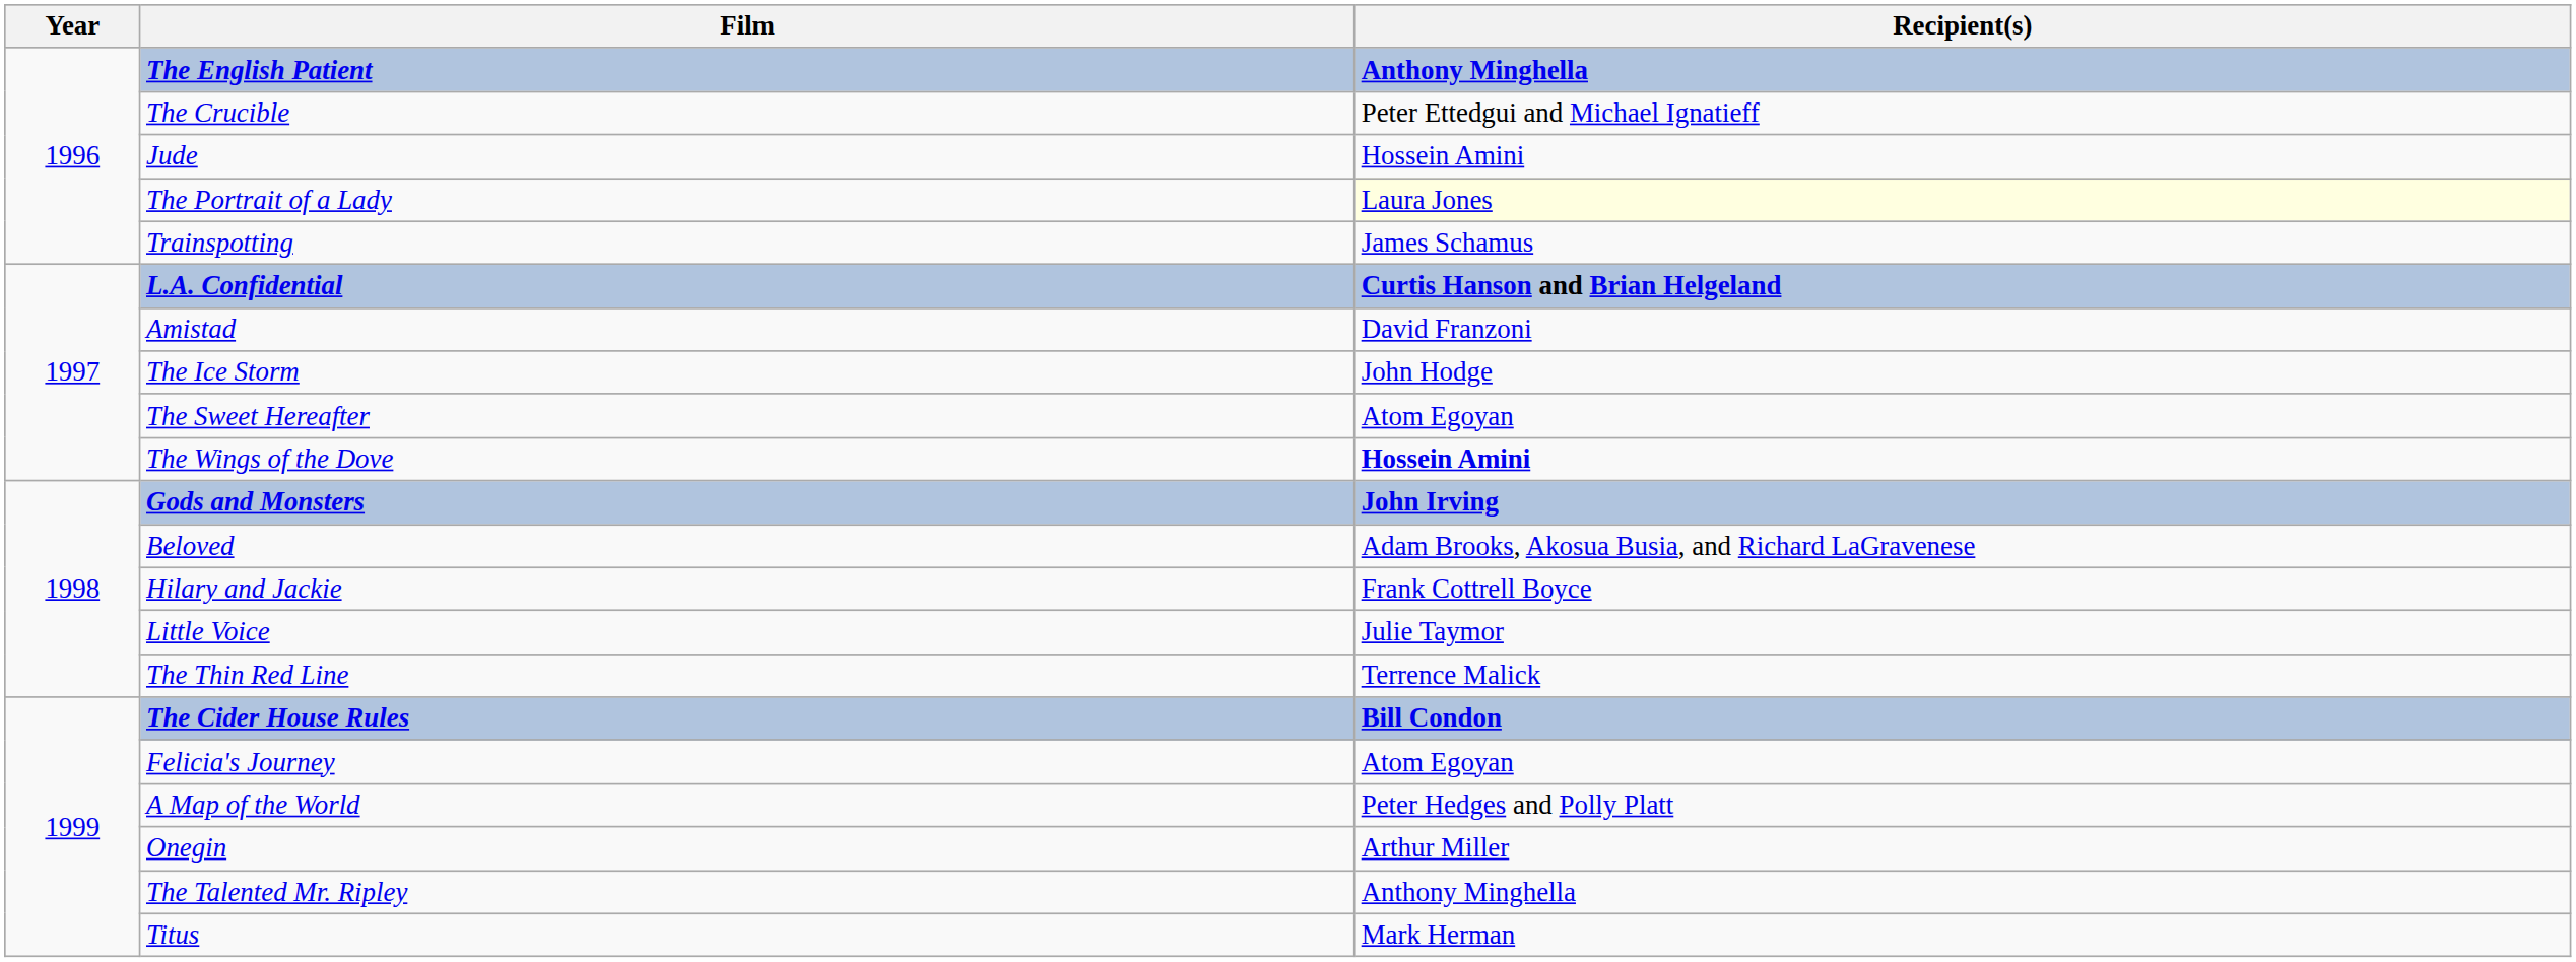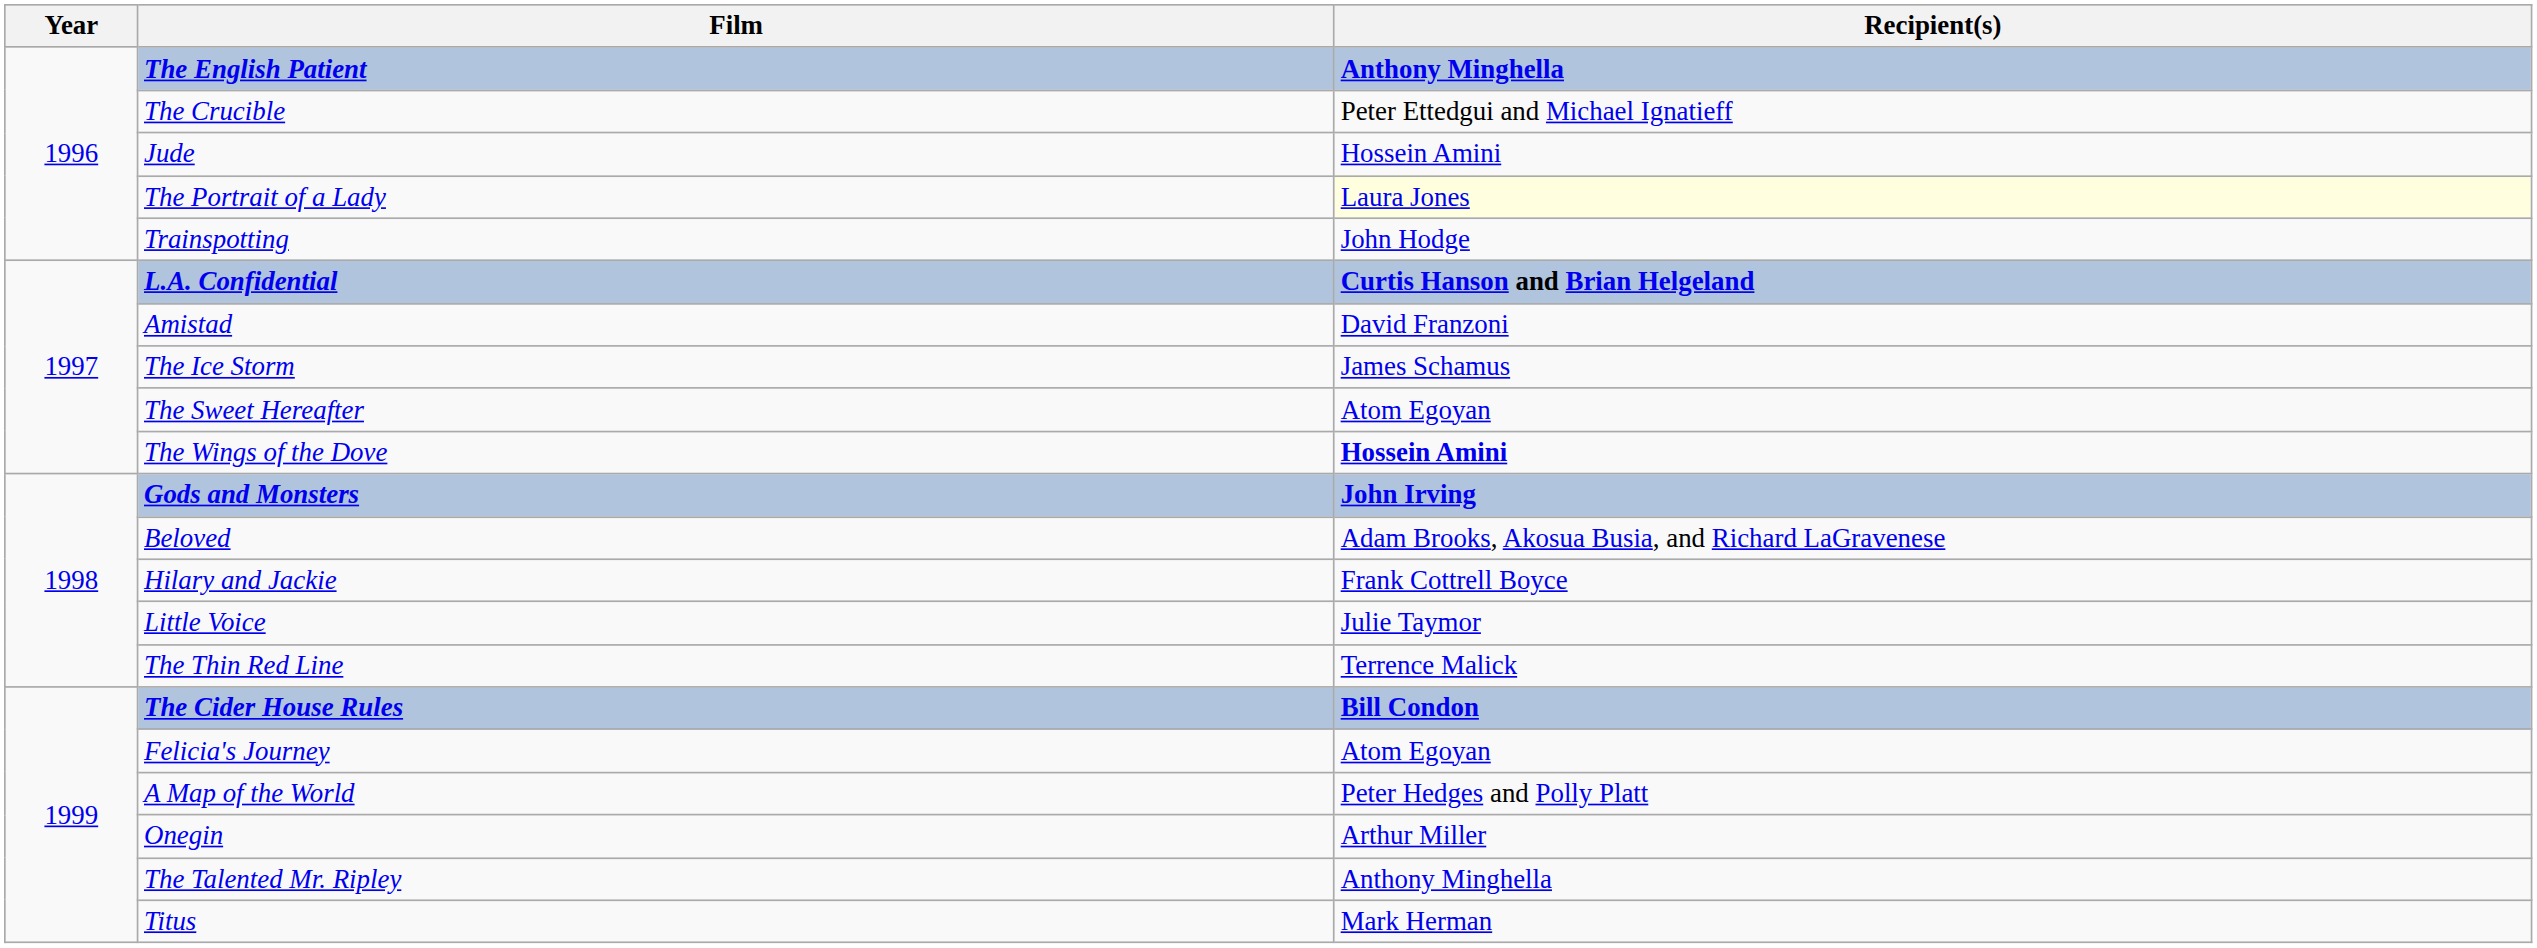Trainspotting | Recipient(s): James Schamus -> John Hodge
The Ice Storm | Recipient(s): John Hodge -> James Schamus
